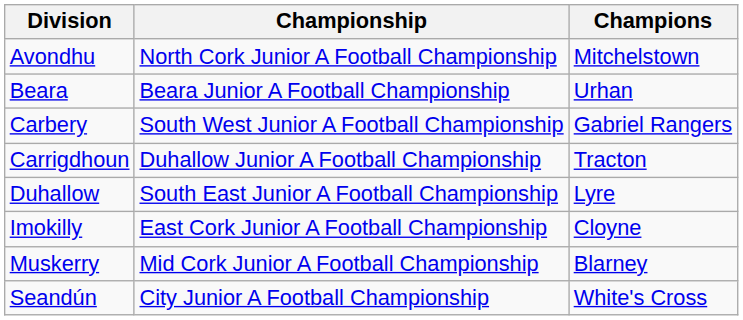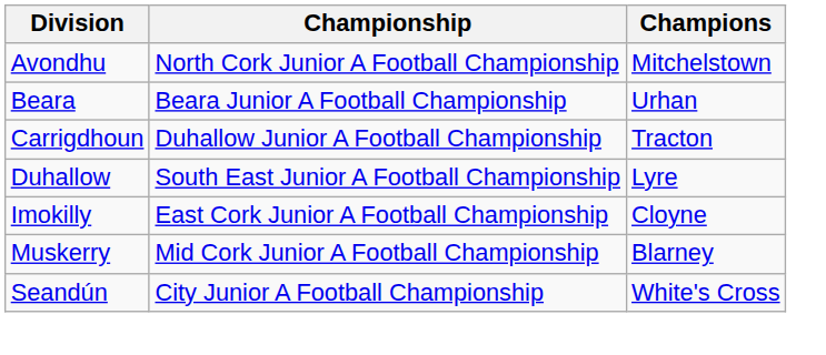- row: Carbery | South West Junior A Football Championship | Gabriel Rangers
